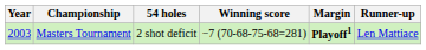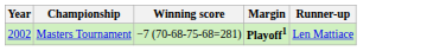- column: 54 holes | 2 shot deficit
Masters Tournament | Year: 2003 -> 2002
